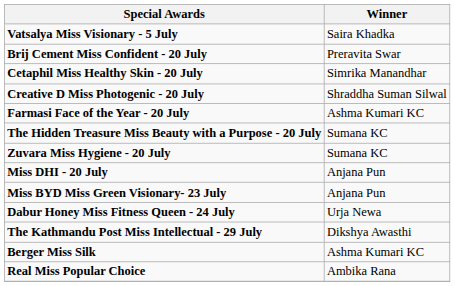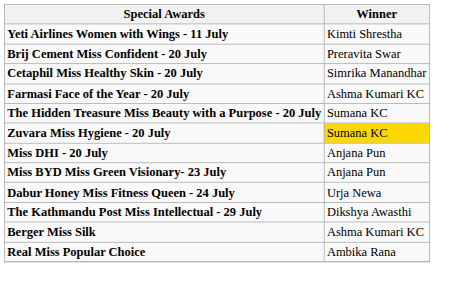- row: Vatsalya Miss Visionary - 5 July | Saira Khadka
+ row: Yeti Airlines Women with Wings - 11 July | Kimti Shrestha
- row: Creative D Miss Photogenic - 20 July | Shraddha Suman Silwal
Zuvara Miss Hygiene - 20 July | Winner: no background -> gold background
